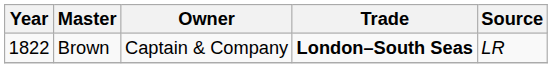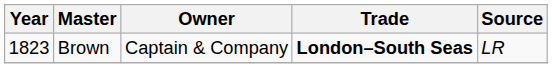Brown | Year: 1822 -> 1823
